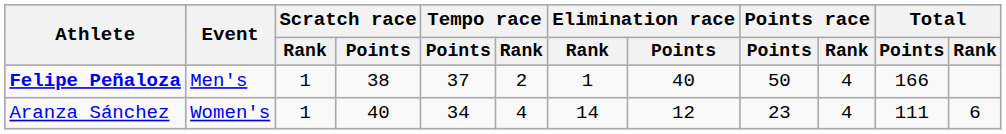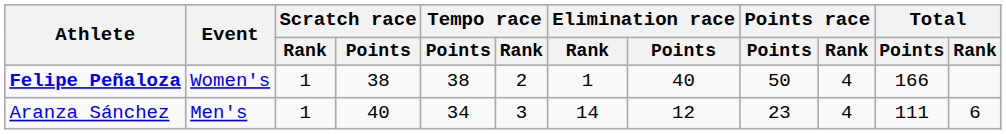Felipe Peñaloza | Event: Men's -> Women's
Felipe Peñaloza | Tempo race / Points: 37 -> 38
Aranza Sánchez | Event: Women's -> Men's
Aranza Sánchez | Tempo race / Rank: 4 -> 3
